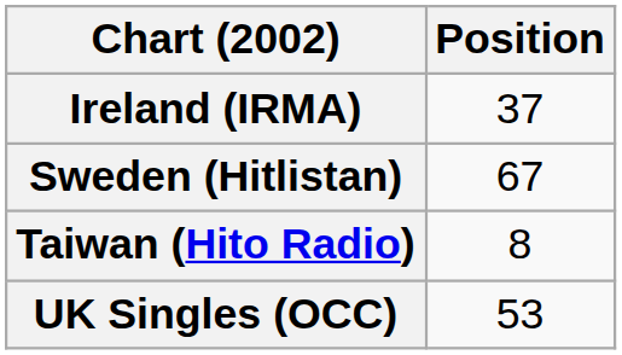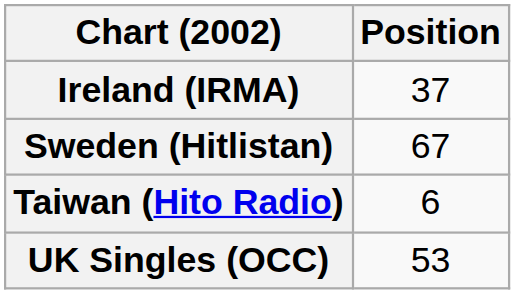Taiwan (Hito Radio) | Position: 8 -> 6
